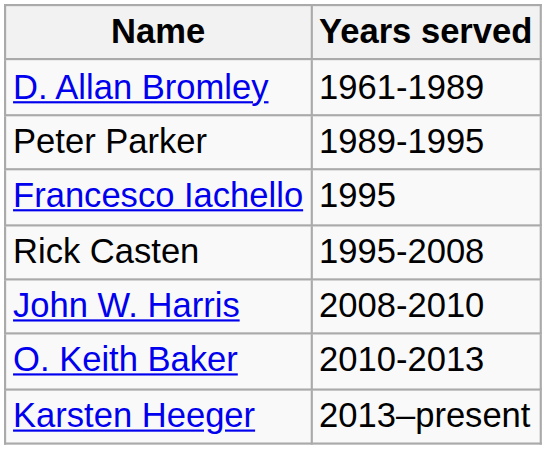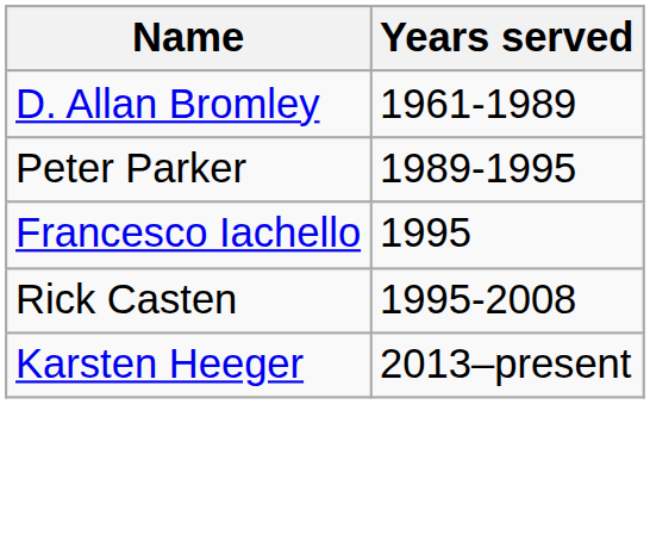- row: John W. Harris | 2008-2010
- row: O. Keith Baker | 2010-2013
